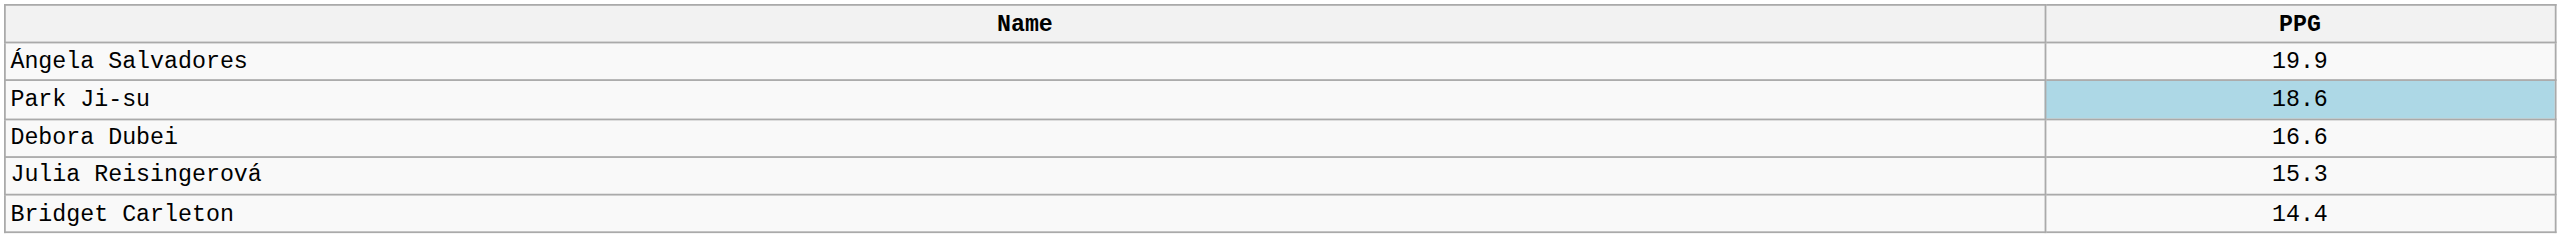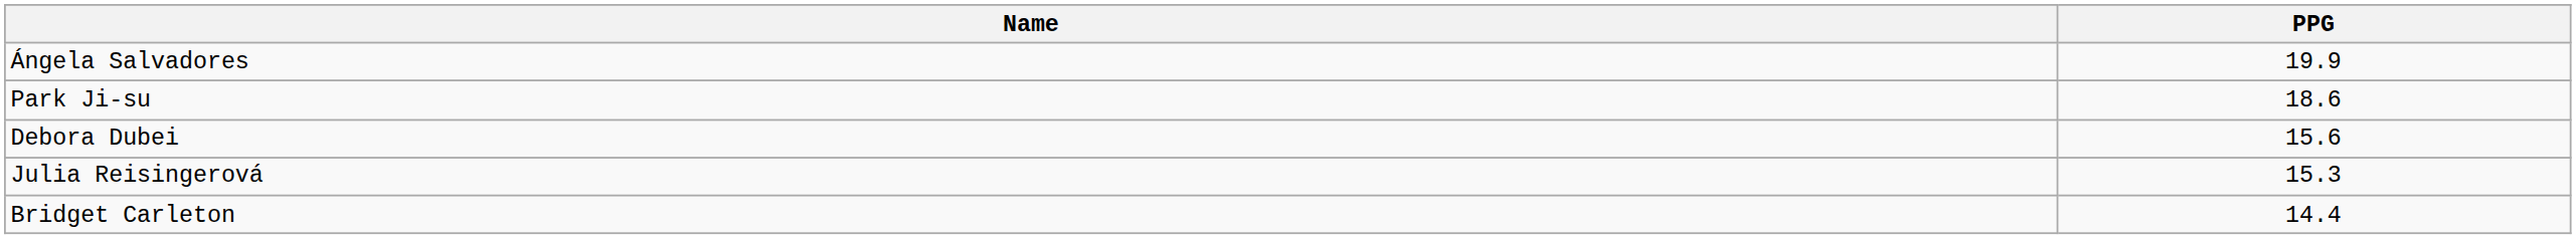Park Ji-su | PPG: lightblue background -> no background
Debora Dubei | PPG: 16.6 -> 15.6
